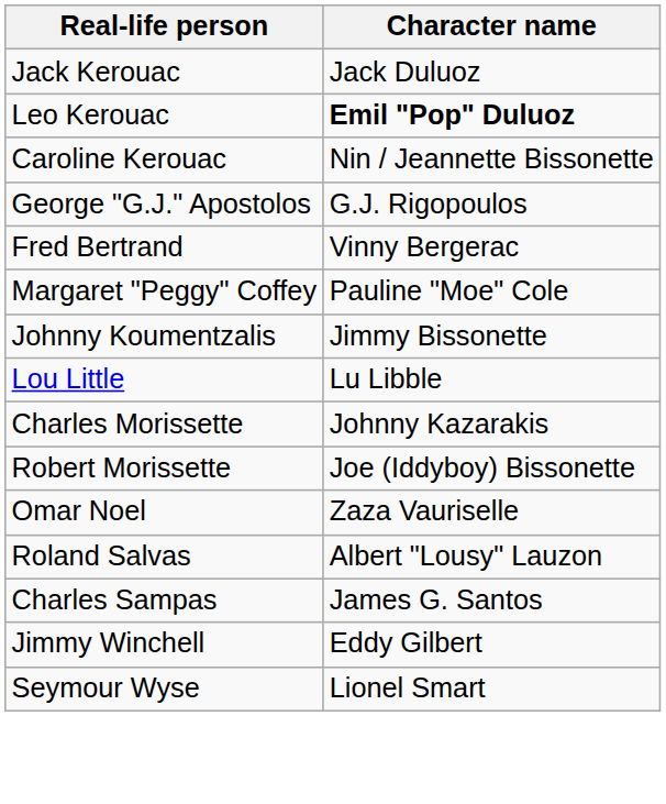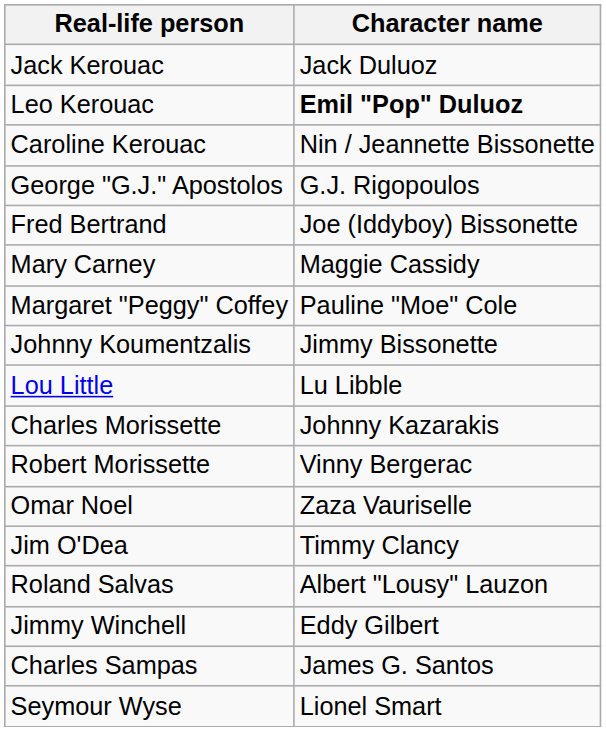Fred Bertrand | Character name: Vinny Bergerac -> Joe (Iddyboy) Bissonette
+ row: Mary Carney | Maggie Cassidy
Robert Morissette | Character name: Joe (Iddyboy) Bissonette -> Vinny Bergerac
+ row: Jim O'Dea | Timmy Clancy
rows swapped: Charles Sampas <-> Jimmy Winchell
